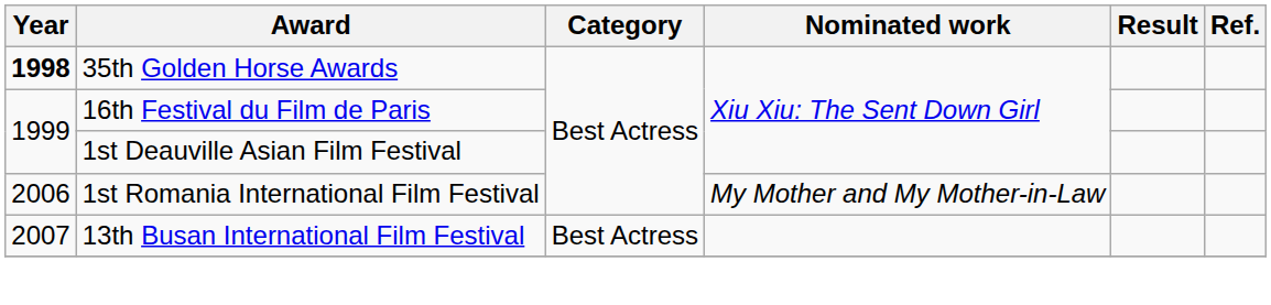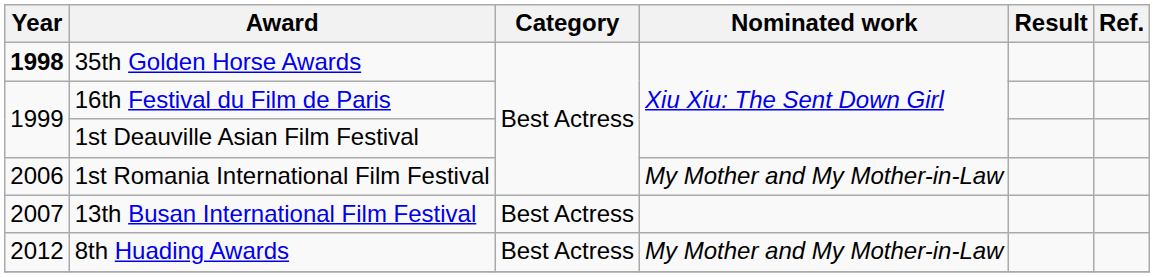+ row: 2012 | 8th Huading Awards | Best Actress | My Mother and My Mother-in-Law
